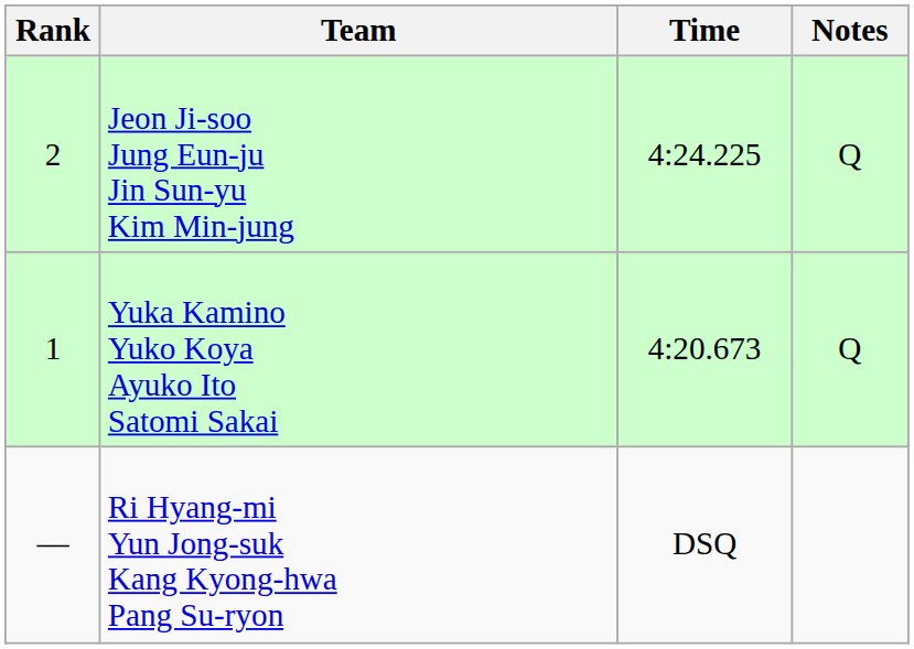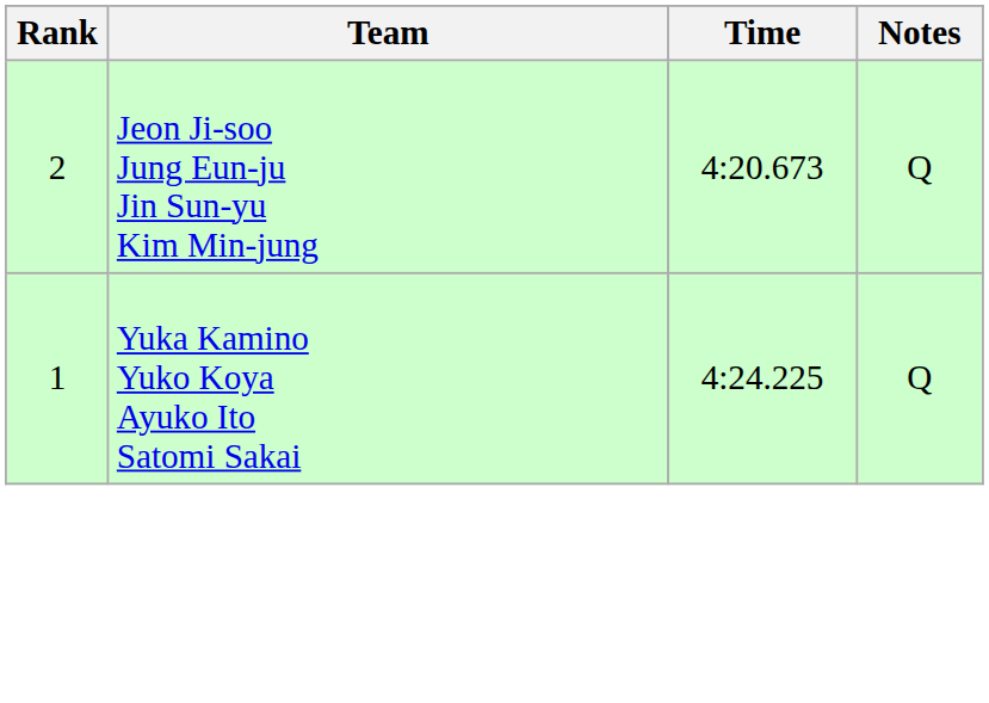Jeon Ji-soo Jung Eun-ju Jin Sun-yu Kim Min-jung | Time: 4:24.225 -> 4:20.673
Yuka Kamino Yuko Koya Ayuko Ito Satomi Sakai | Time: 4:20.673 -> 4:24.225
- row: — | Ri Hyang-mi Yun Jong-suk Kang Kyong-hwa Pang Su-ryon | DSQ
